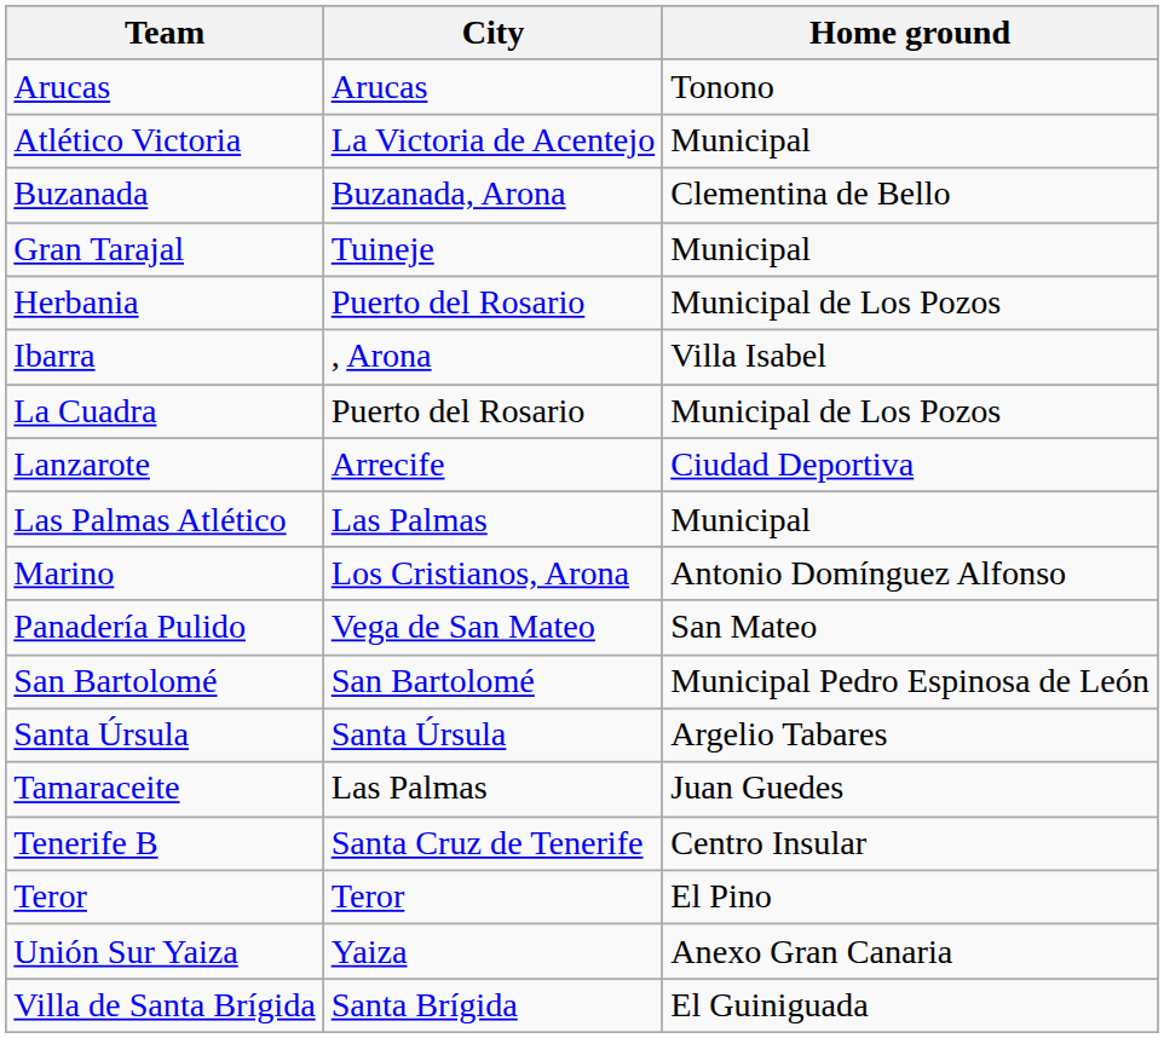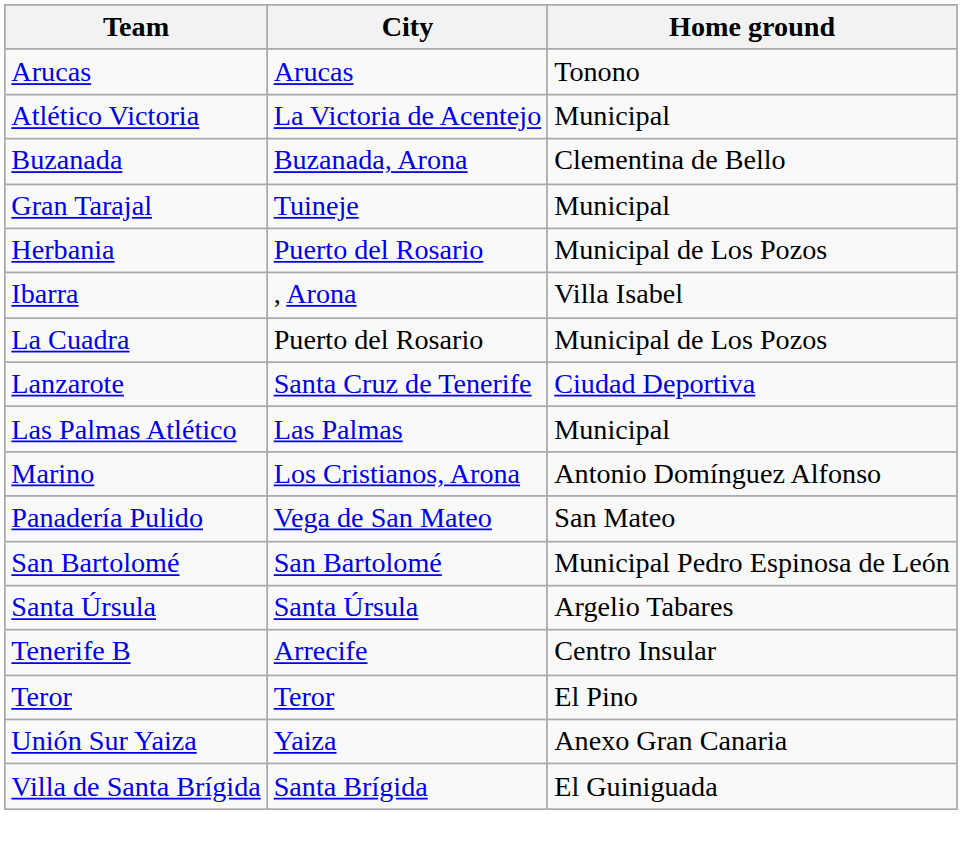Lanzarote | City: Arrecife -> Santa Cruz de Tenerife
- row: Tamaraceite | Las Palmas | Juan Guedes
Tenerife B | City: Santa Cruz de Tenerife -> Arrecife
